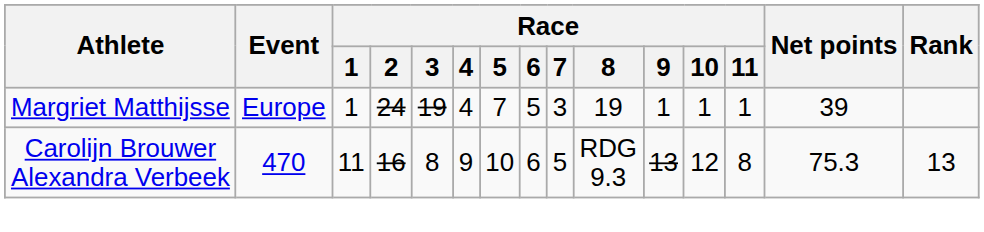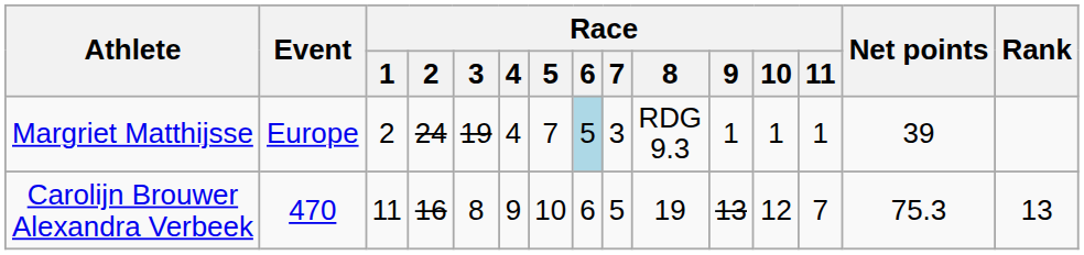Margriet Matthijsse | Race / 1: 1 -> 2
Margriet Matthijsse | Race / 6: no background -> lightblue background
Margriet Matthijsse | Race / 8: 19 -> RDG 9.3
Carolijn Brouwer Alexandra Verbeek | Race / 8: RDG 9.3 -> 19
Carolijn Brouwer Alexandra Verbeek | Race / 11: 8 -> 7
